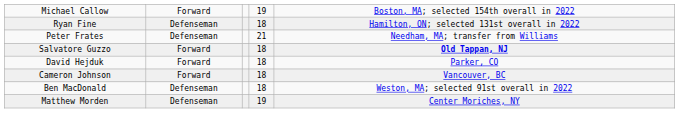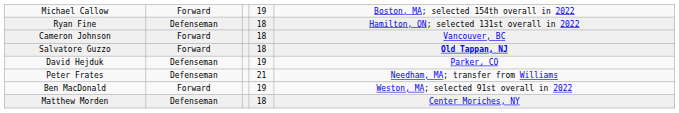rows swapped: Peter Frates <-> Cameron Johnson
David Hejduk | column 2: Forward -> Defenseman
David Hejduk | column 4: 18 -> 19
Ben MacDonald | column 2: Defenseman -> Forward
Ben MacDonald | column 4: 18 -> 19
Matthew Morden | column 4: 19 -> 18
